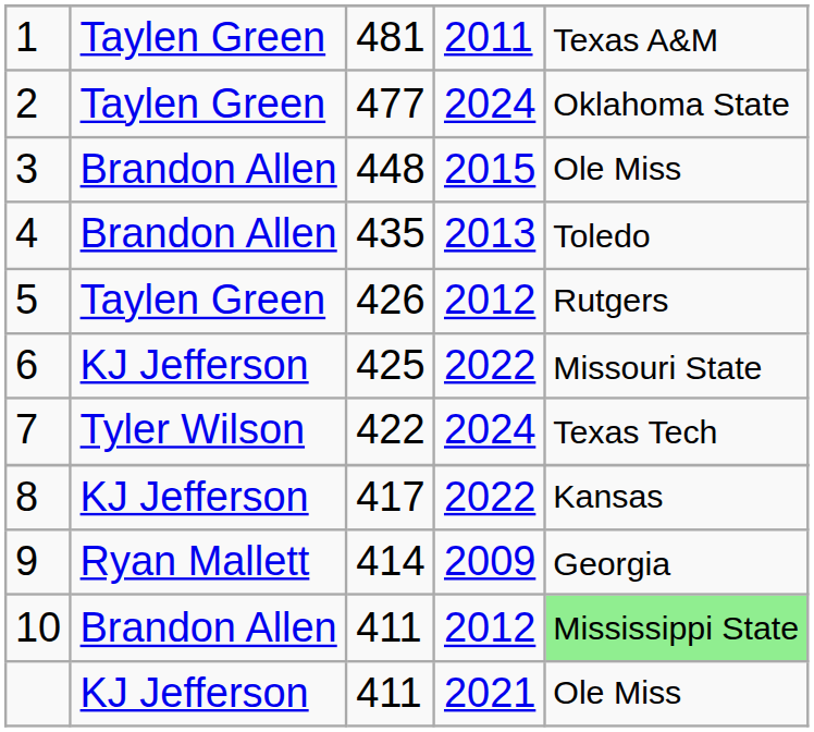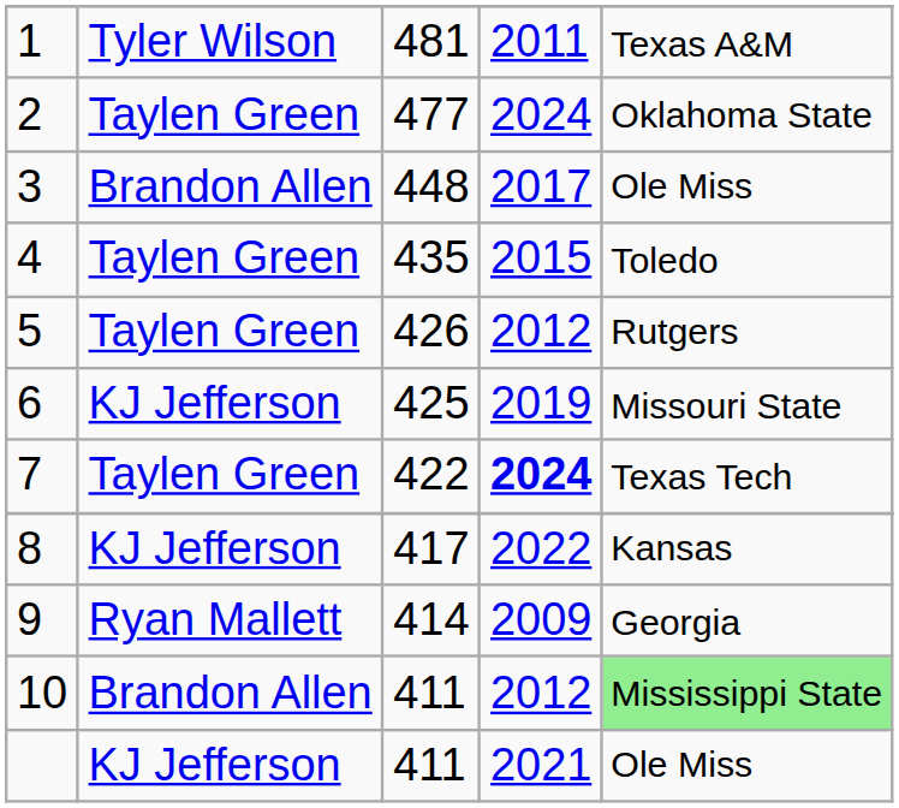1 | column 2: Taylen Green -> Tyler Wilson
3 | column 4: 2015 -> 2017
4 | column 2: Brandon Allen -> Taylen Green
4 | column 4: 2013 -> 2015
6 | column 4: 2022 -> 2019
7 | column 2: Tyler Wilson -> Taylen Green
7 | column 4: normal -> bold
